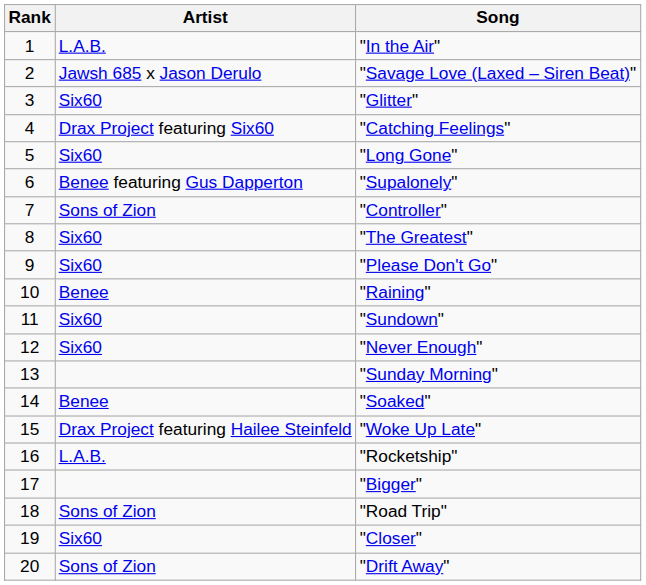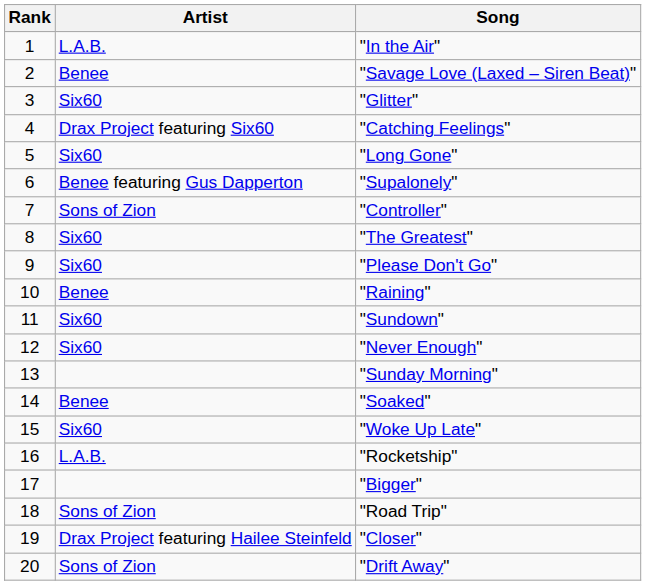"Savage Love (Laxed – Siren Beat)" | Artist: Jawsh 685 x Jason Derulo -> Benee
"Woke Up Late" | Artist: Drax Project featuring Hailee Steinfeld -> Six60
"Closer" | Artist: Six60 -> Drax Project featuring Hailee Steinfeld
